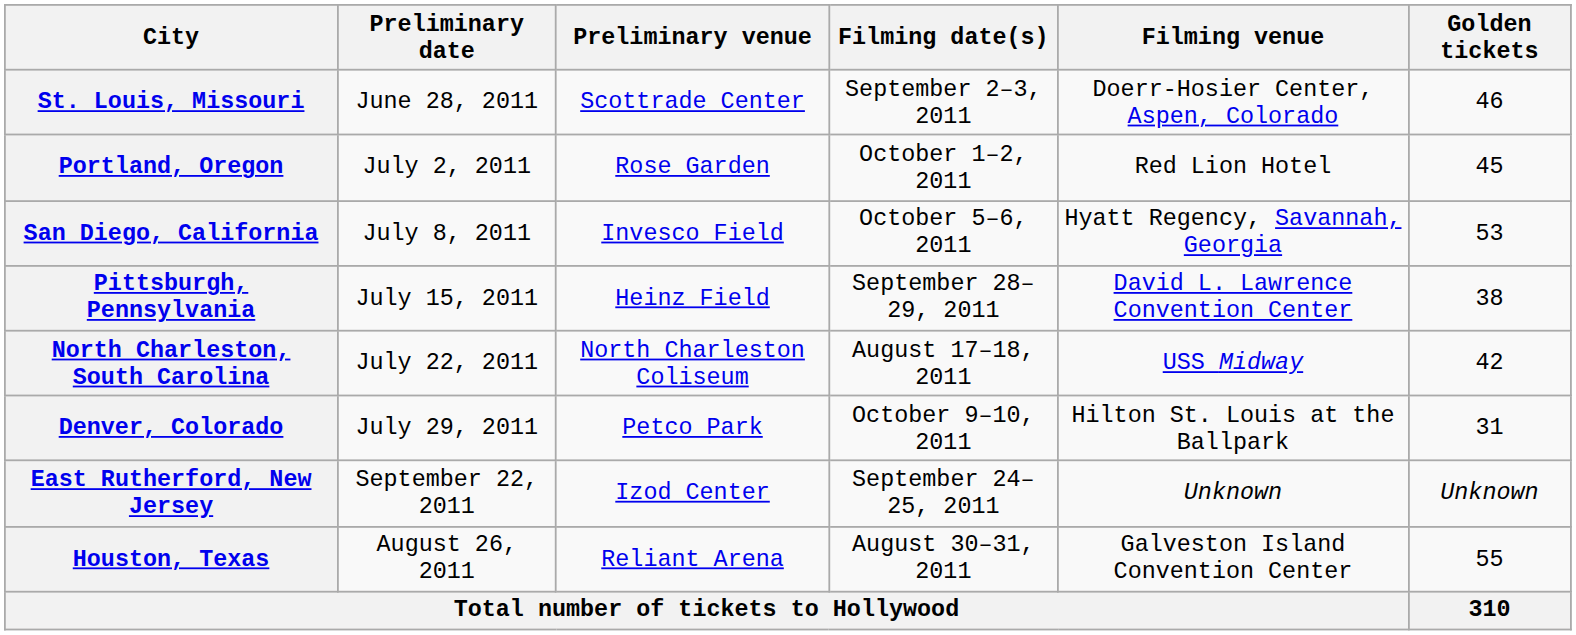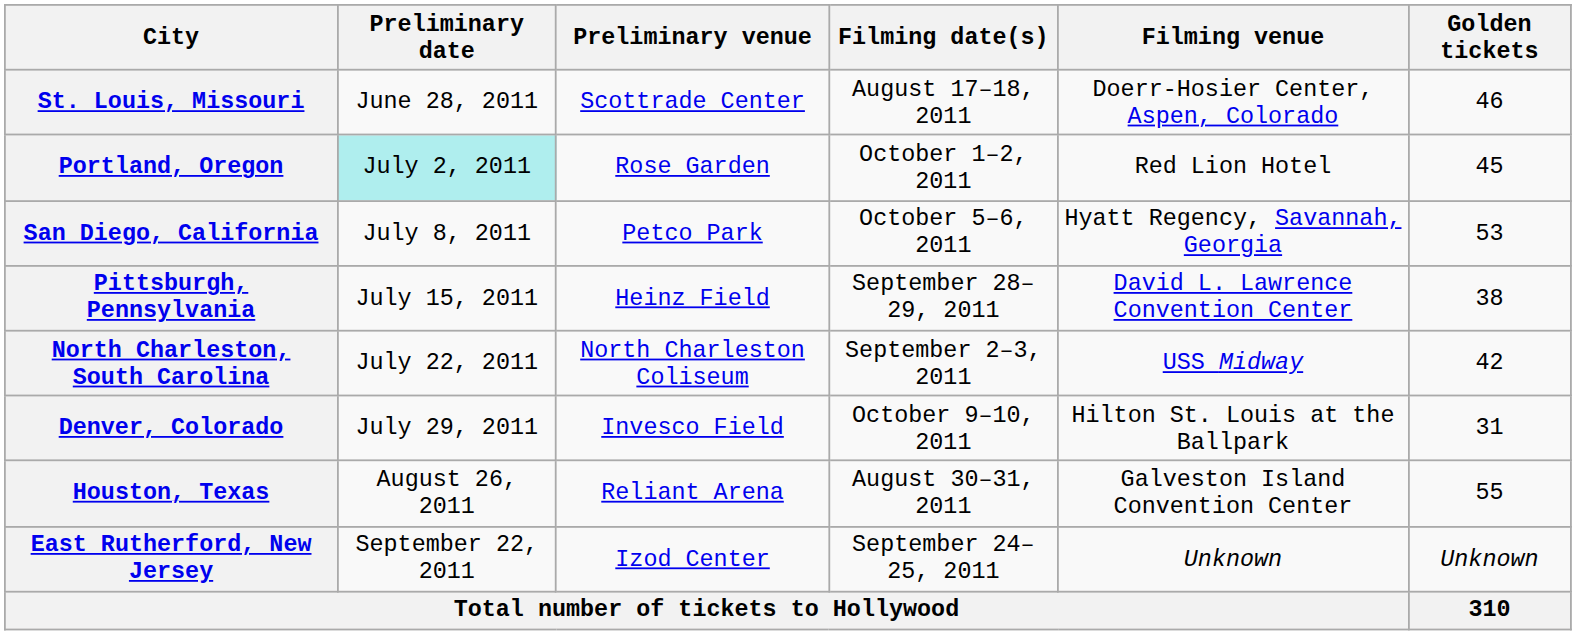St. Louis, Missouri | Filming date(s): September 2–3, 2011 -> August 17–18, 2011
Portland, Oregon | Preliminary date: no background -> paleturquoise background
San Diego, California | Preliminary venue: Invesco Field -> Petco Park
North Charleston, South Carolina | Filming date(s): August 17–18, 2011 -> September 2–3, 2011
Denver, Colorado | Preliminary venue: Petco Park -> Invesco Field
rows swapped: Houston, Texas <-> East Rutherford, New Jersey
